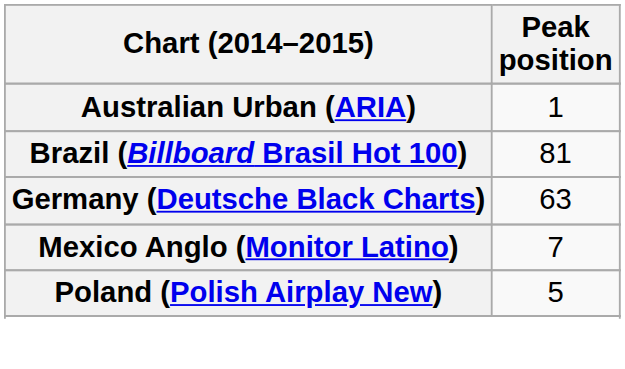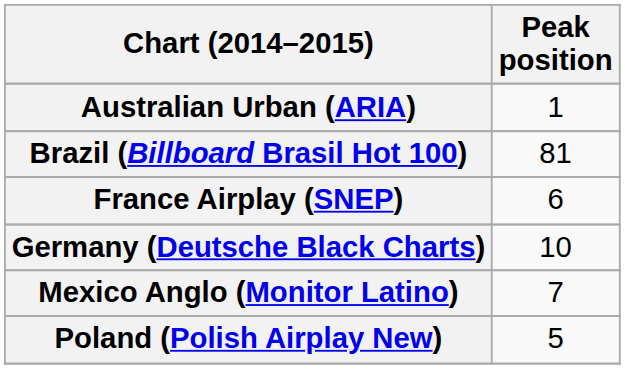+ row: France Airplay (SNEP) | 6
Germany (Deutsche Black Charts) | Peak position: 63 -> 10
